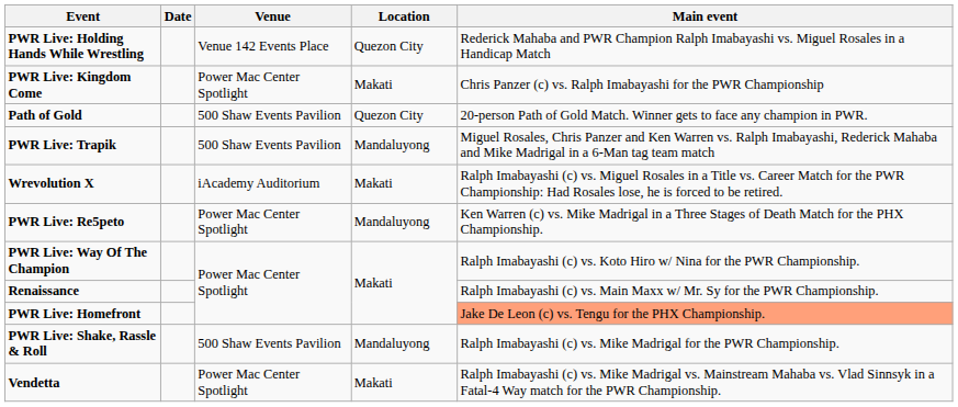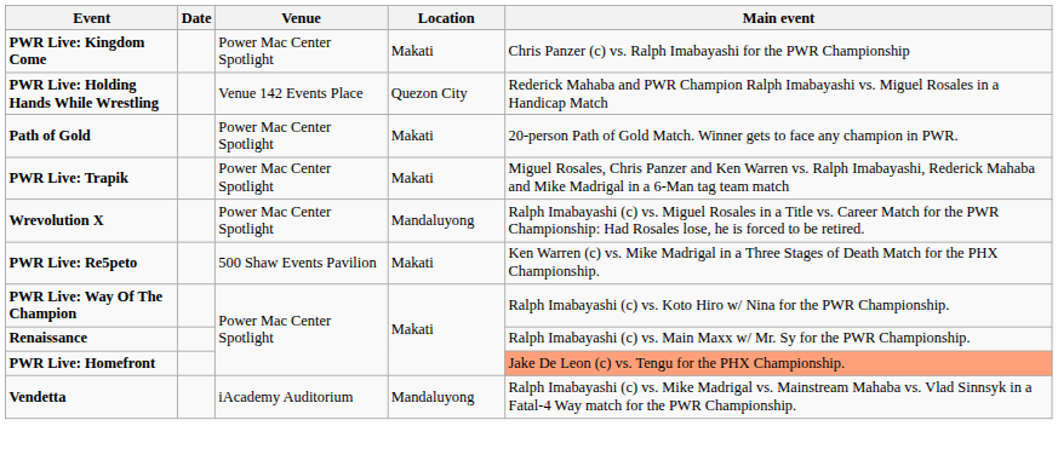rows swapped: PWR Live: Kingdom Come <-> PWR Live: Holding Hands While Wrestling
Path of Gold | Venue: 500 Shaw Events Pavilion -> Power Mac Center Spotlight
Path of Gold | Location: Quezon City -> Makati
PWR Live: Trapik | Venue: 500 Shaw Events Pavilion -> Power Mac Center Spotlight
PWR Live: Trapik | Location: Mandaluyong -> Makati
Wrevolution X | Venue: iAcademy Auditorium -> Power Mac Center Spotlight
Wrevolution X | Location: Makati -> Mandaluyong
PWR Live: Re5peto | Venue: Power Mac Center Spotlight -> 500 Shaw Events Pavilion
PWR Live: Re5peto | Location: Mandaluyong -> Makati
- row: PWR Live: Shake, Rassle & Roll | 500 Shaw Events Pavilion | Mandaluyong | Ralph Imabayashi (c) vs. Mike Madrigal for the PWR Championship.
Vendetta | Venue: Power Mac Center Spotlight -> iAcademy Auditorium
Vendetta | Location: Makati -> Mandaluyong
